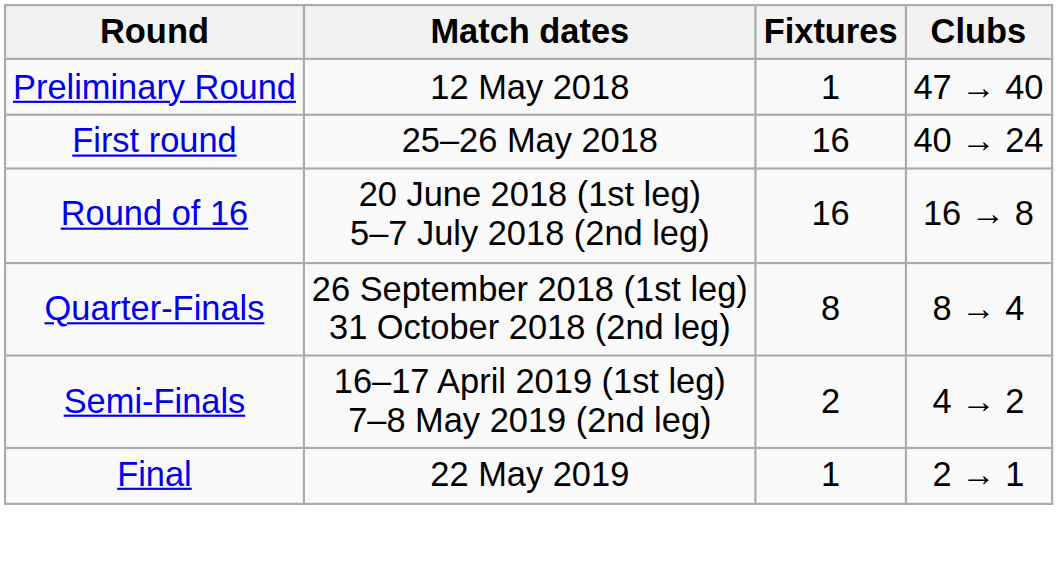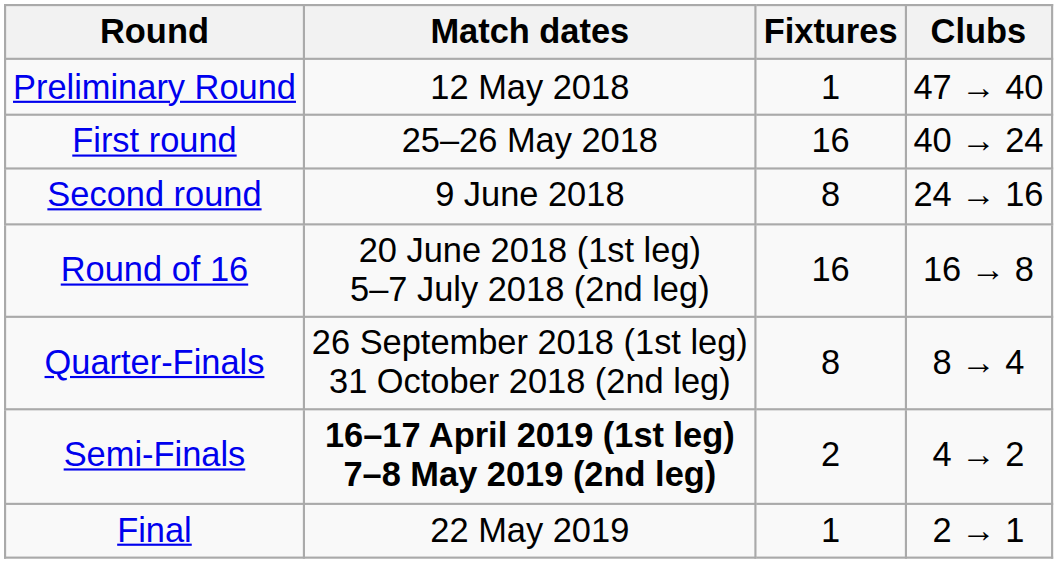+ row: Second round | 9 June 2018 | 8 | 24 → 16
Semi-Finals | Match dates: normal -> bold
